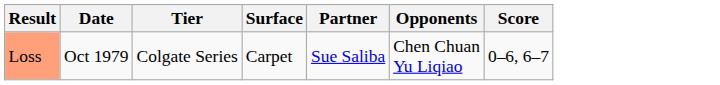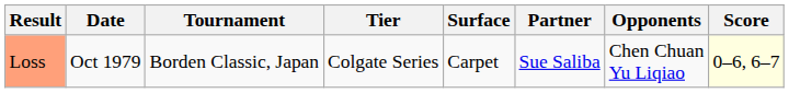+ column: Tournament | Borden Classic, Japan
Loss | Score: no background -> lightyellow background
